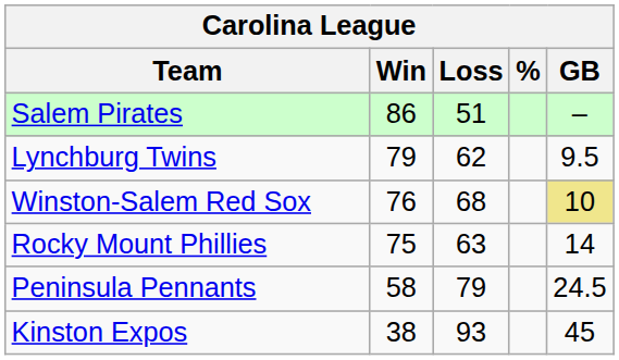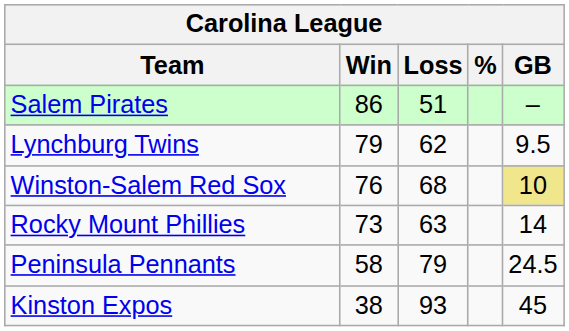Rocky Mount Phillies | Win: 75 -> 73
